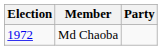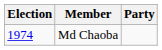Md Chaoba | Election: 1972 -> 1974
